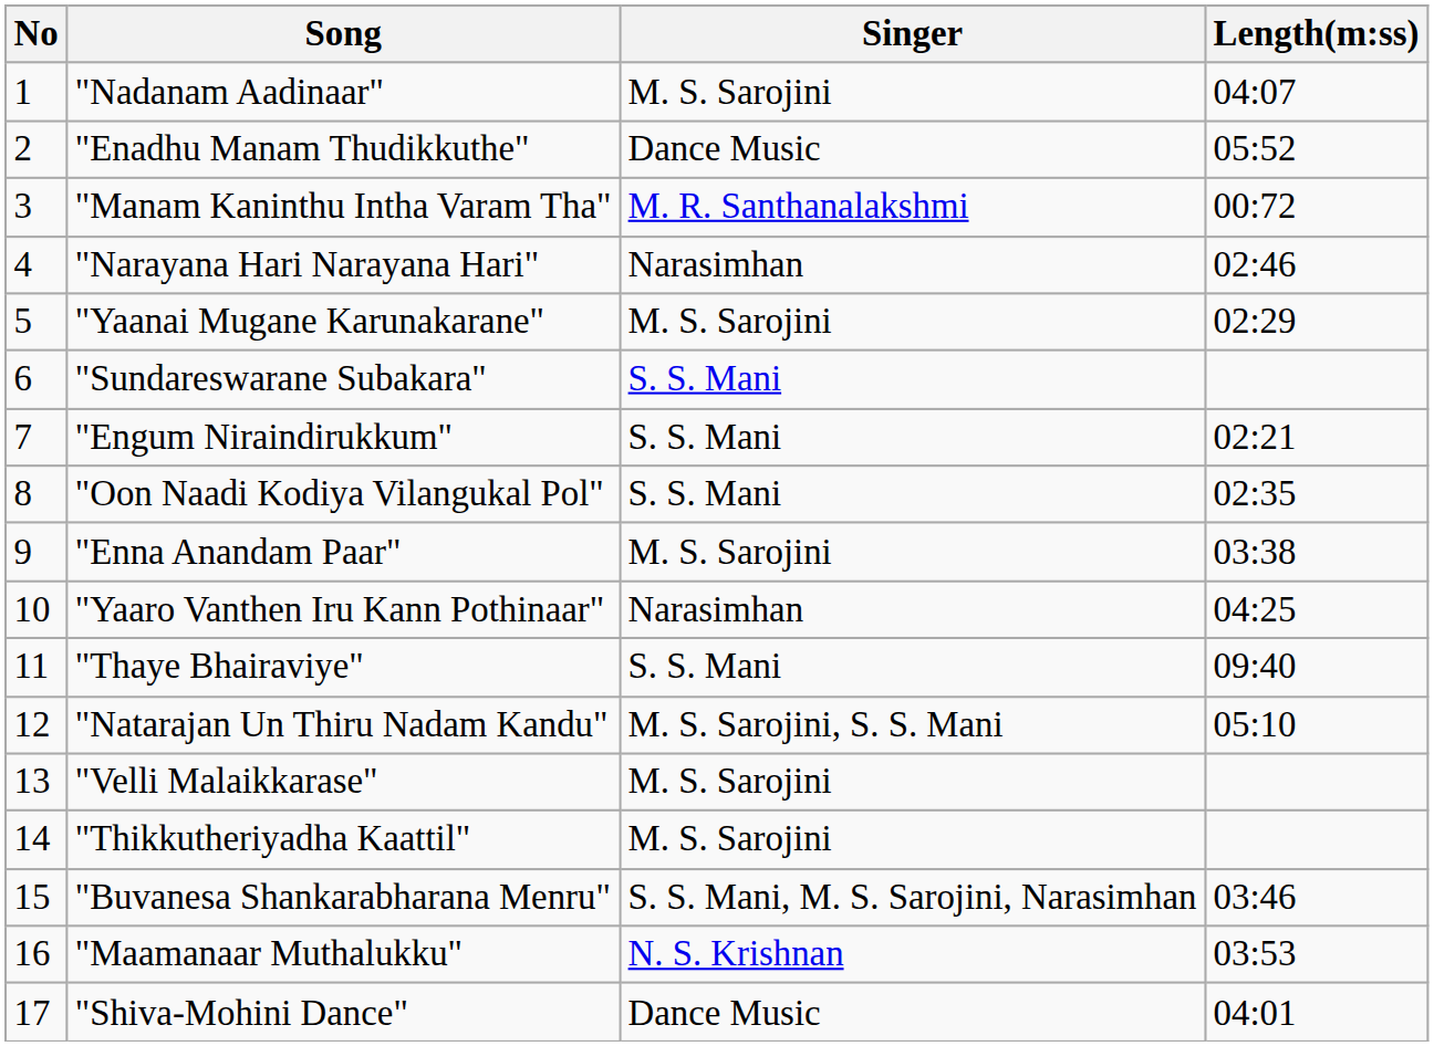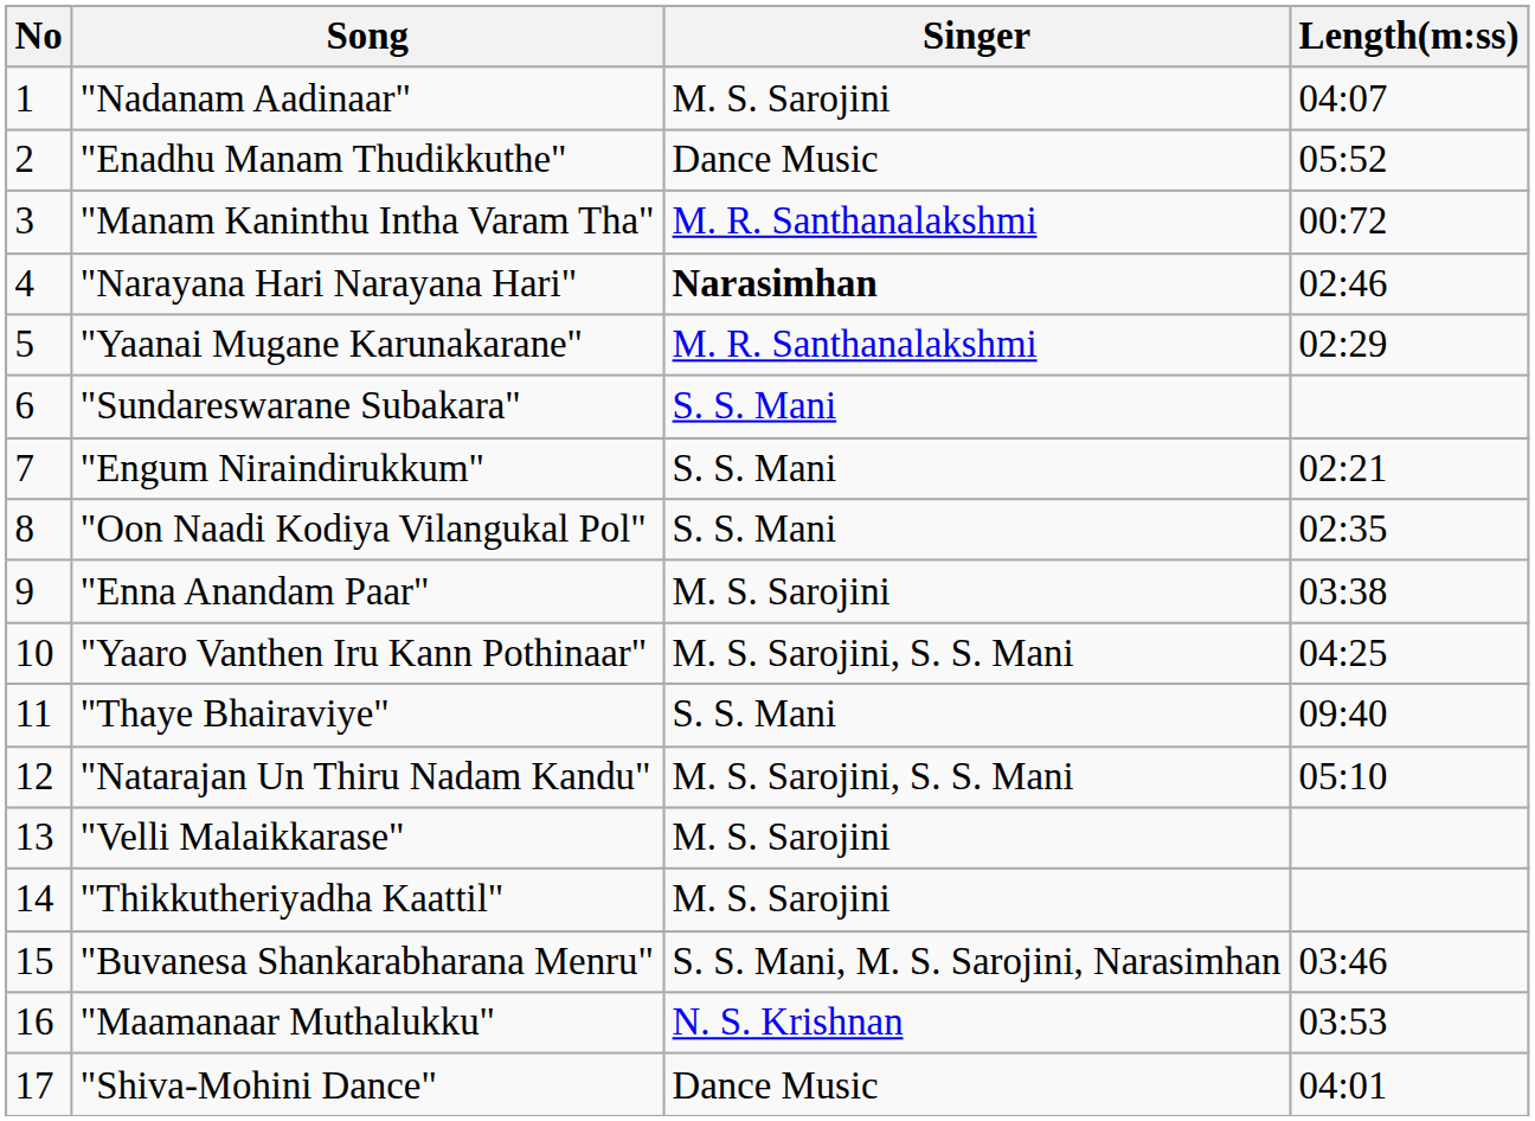"Narayana Hari Narayana Hari" | Singer: normal -> bold
"Yaanai Mugane Karunakarane" | Singer: M. S. Sarojini -> M. R. Santhanalakshmi
"Yaaro Vanthen Iru Kann Pothinaar" | Singer: Narasimhan -> M. S. Sarojini, S. S. Mani
